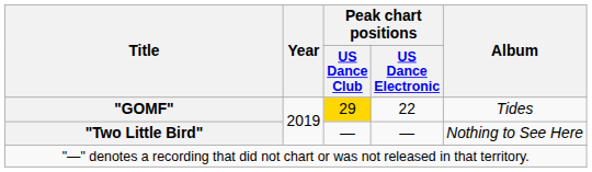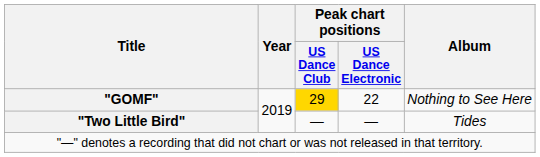"GOMF" | Album: Tides -> Nothing to See Here
"Two Little Bird" | Album: Nothing to See Here -> Tides
